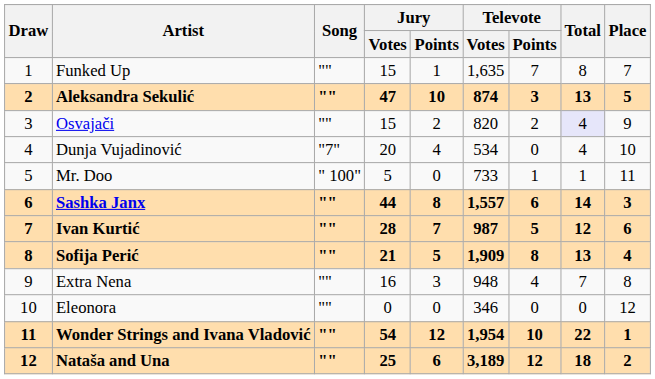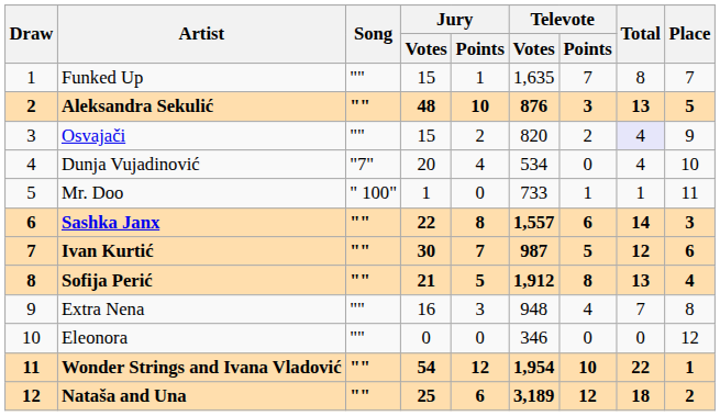Aleksandra Sekulić | Jury / Votes: 47 -> 48
Aleksandra Sekulić | Televote / Votes: 874 -> 876
Mr. Doo | Jury / Votes: 5 -> 1
Sashka Janx | Jury / Votes: 44 -> 22
Ivan Kurtić | Jury / Votes: 28 -> 30
Sofija Perić | Televote / Votes: 1,909 -> 1,912
